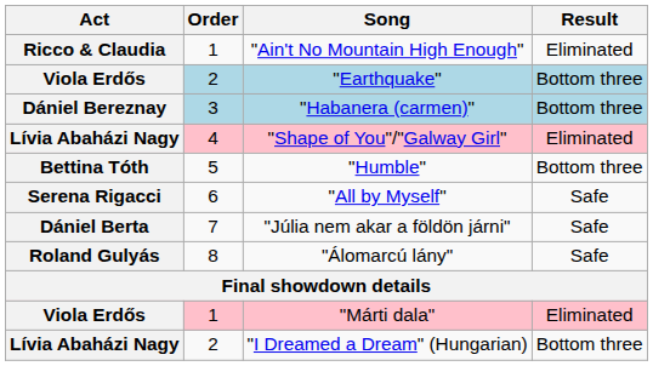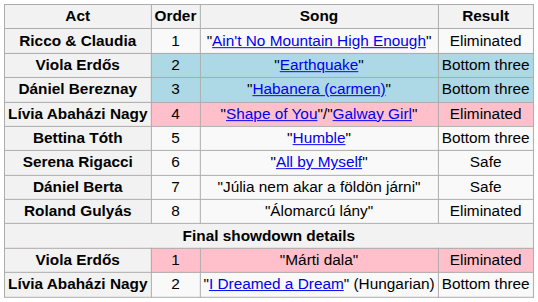"Álomarcú lány" | Result: Safe -> Eliminated
